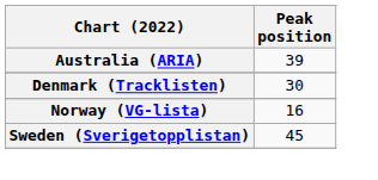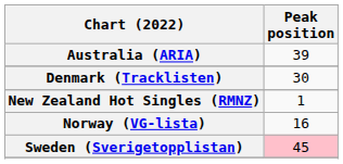+ row: New Zealand Hot Singles (RMNZ) | 1
Sweden (Sverigetopplistan) | Peak position: no background -> pink background
